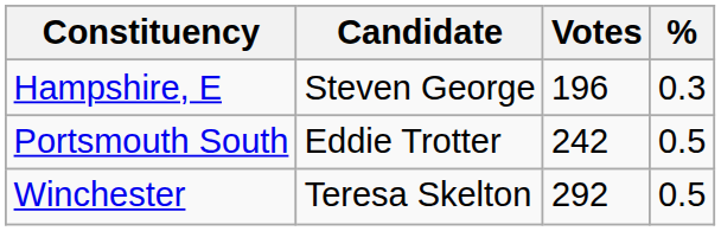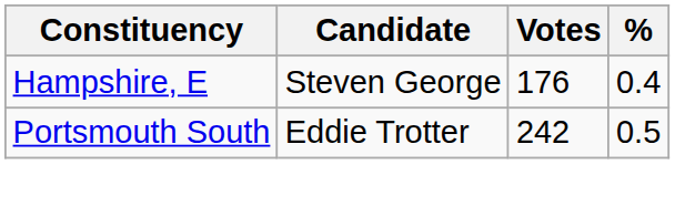Hampshire, E | Votes: 196 -> 176
Hampshire, E | %: 0.3 -> 0.4
- row: Winchester | Teresa Skelton | 292 | 0.5
